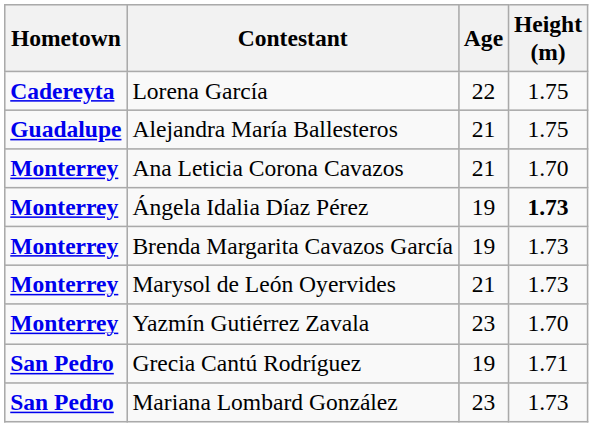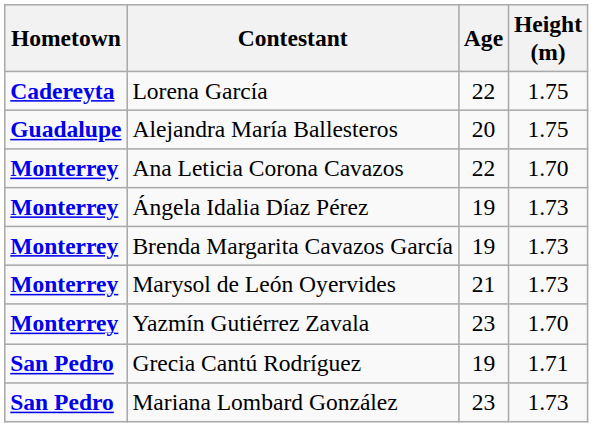Alejandra María Ballesteros | Age: 21 -> 20
Ana Leticia Corona Cavazos | Age: 21 -> 22
Ángela Idalia Díaz Pérez | Height (m): bold -> normal
